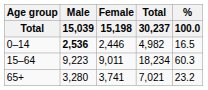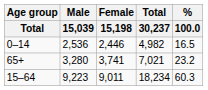0–14 | Male / 15,039: bold -> normal
rows swapped: 15–64 <-> 65+
